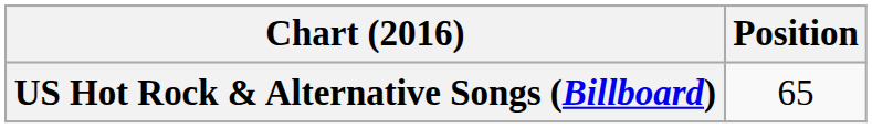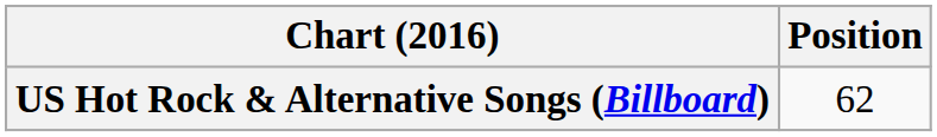US Hot Rock & Alternative Songs (Billboard) | Position: 65 -> 62
